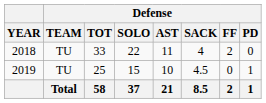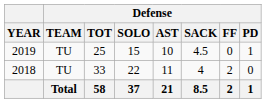rows swapped: 2018 <-> 2019
